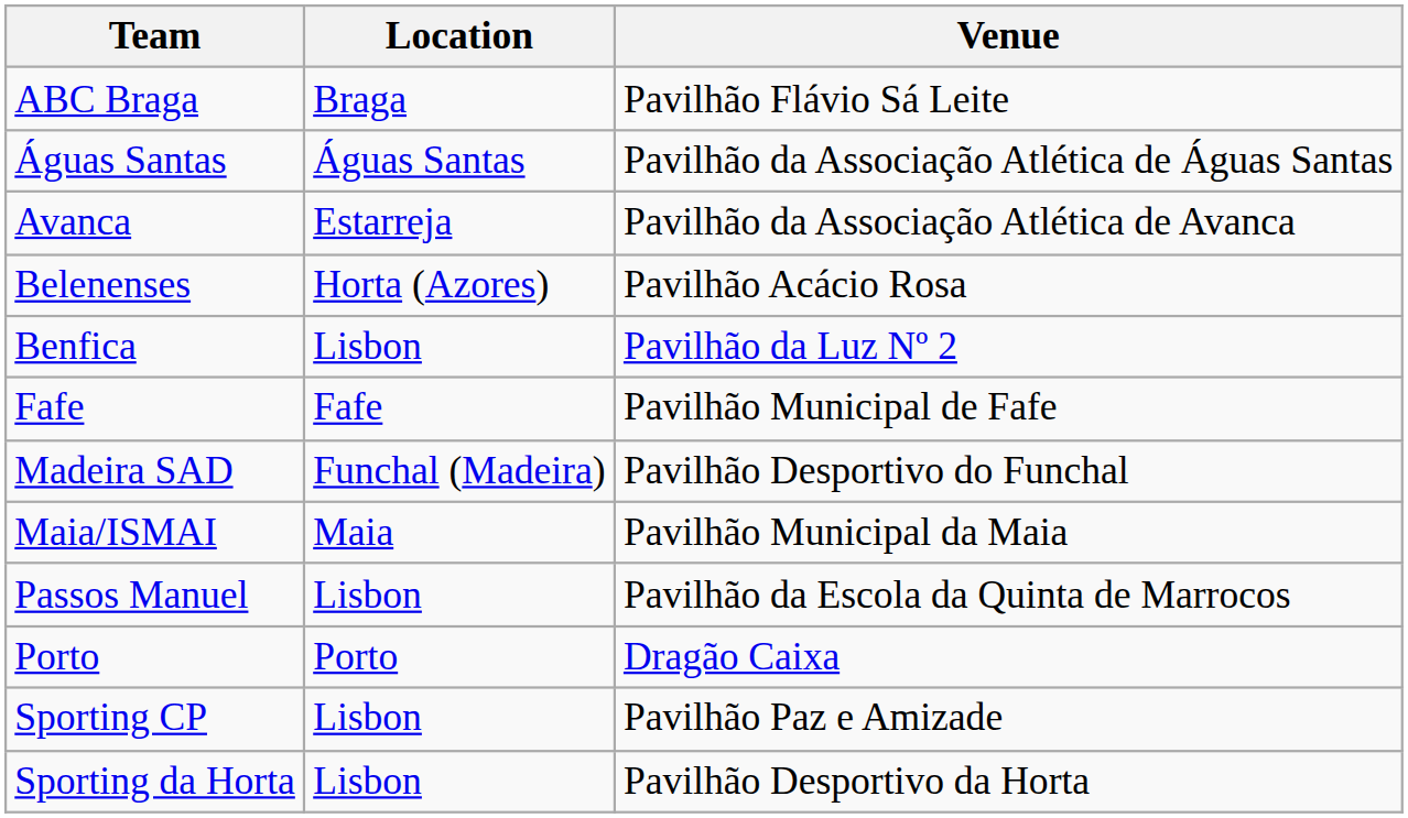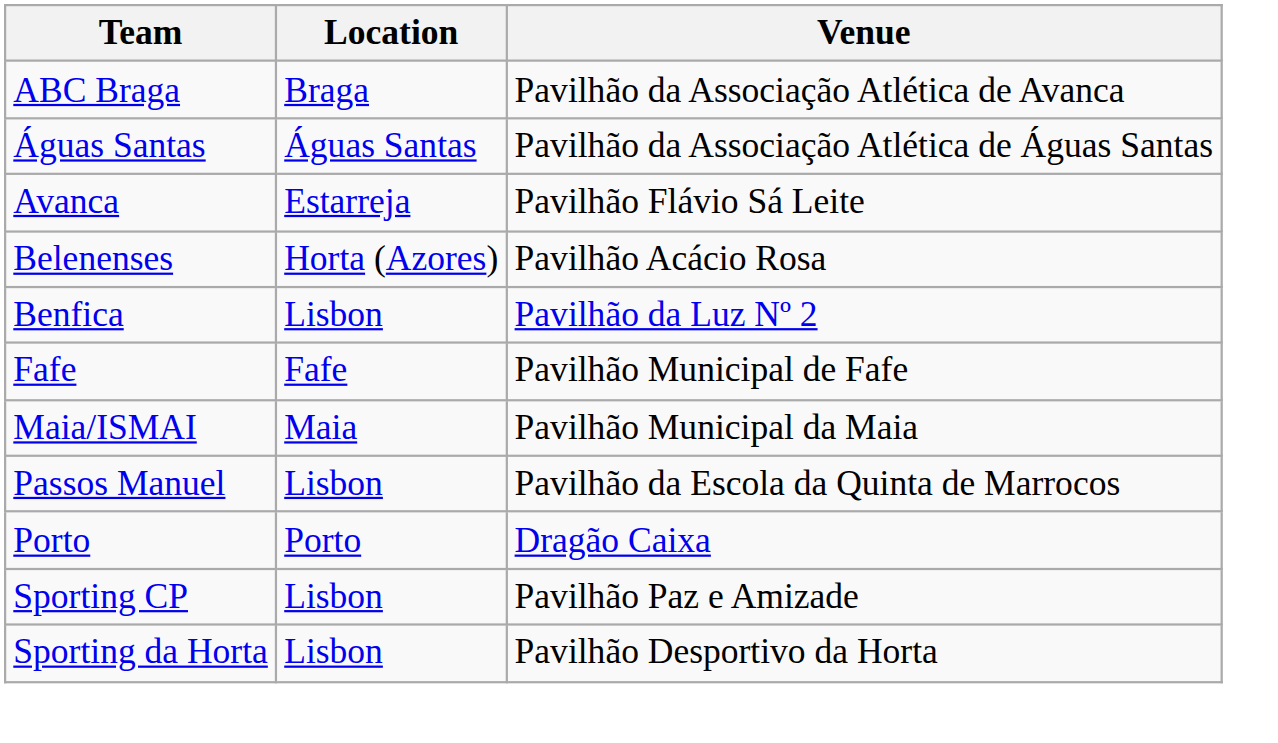ABC Braga | Venue: Pavilhão Flávio Sá Leite -> Pavilhão da Associação Atlética de Avanca
Avanca | Venue: Pavilhão da Associação Atlética de Avanca -> Pavilhão Flávio Sá Leite
- row: Madeira SAD | Funchal (Madeira) | Pavilhão Desportivo do Funchal
